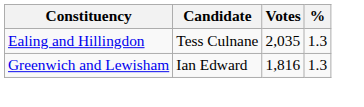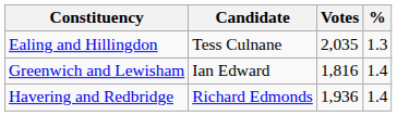Greenwich and Lewisham | %: 1.3 -> 1.4
+ row: Havering and Redbridge | Richard Edmonds | 1,936 | 1.4
